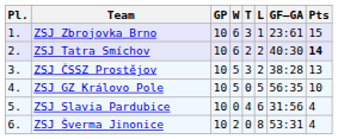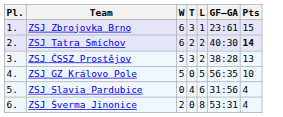- column: GP | 10 | 10 | 10 | 10 | 10 | 10
